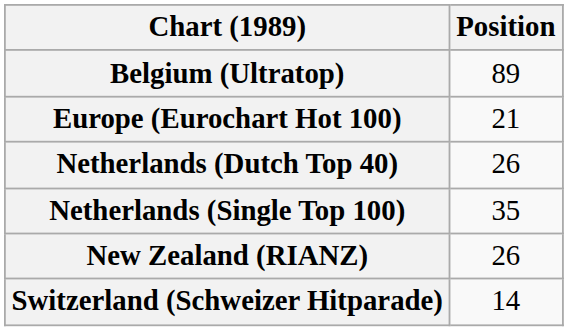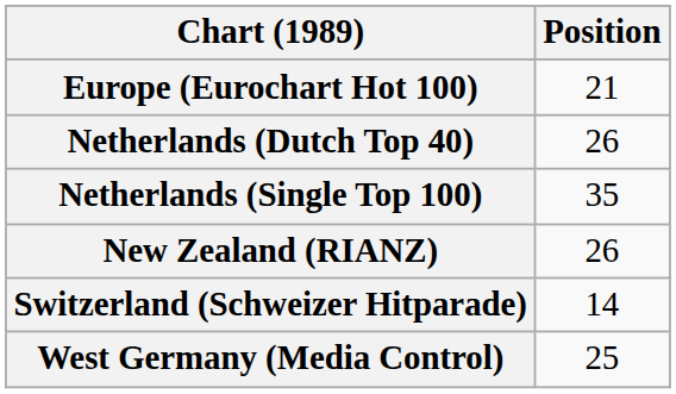- row: Belgium (Ultratop) | 89
+ row: West Germany (Media Control) | 25
